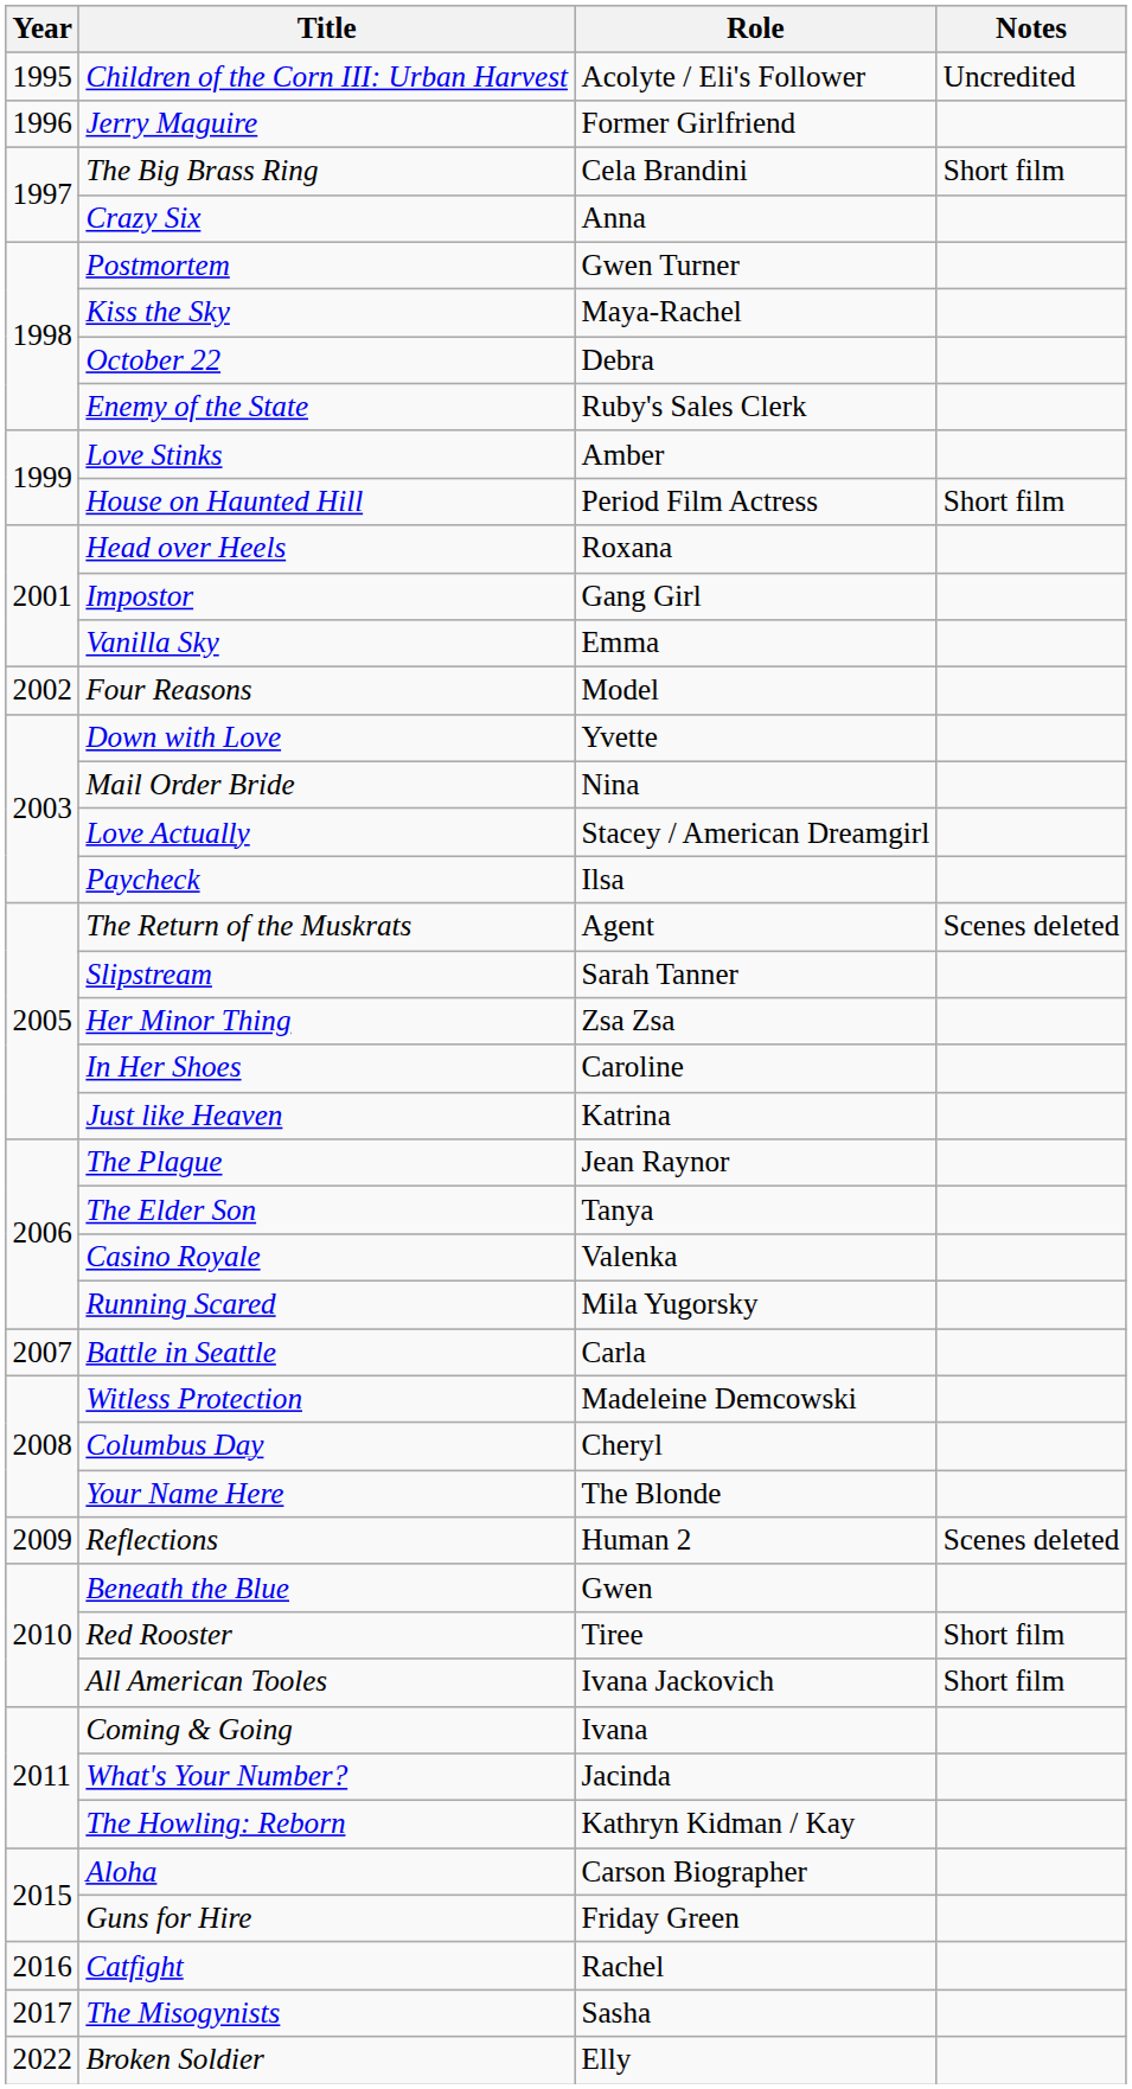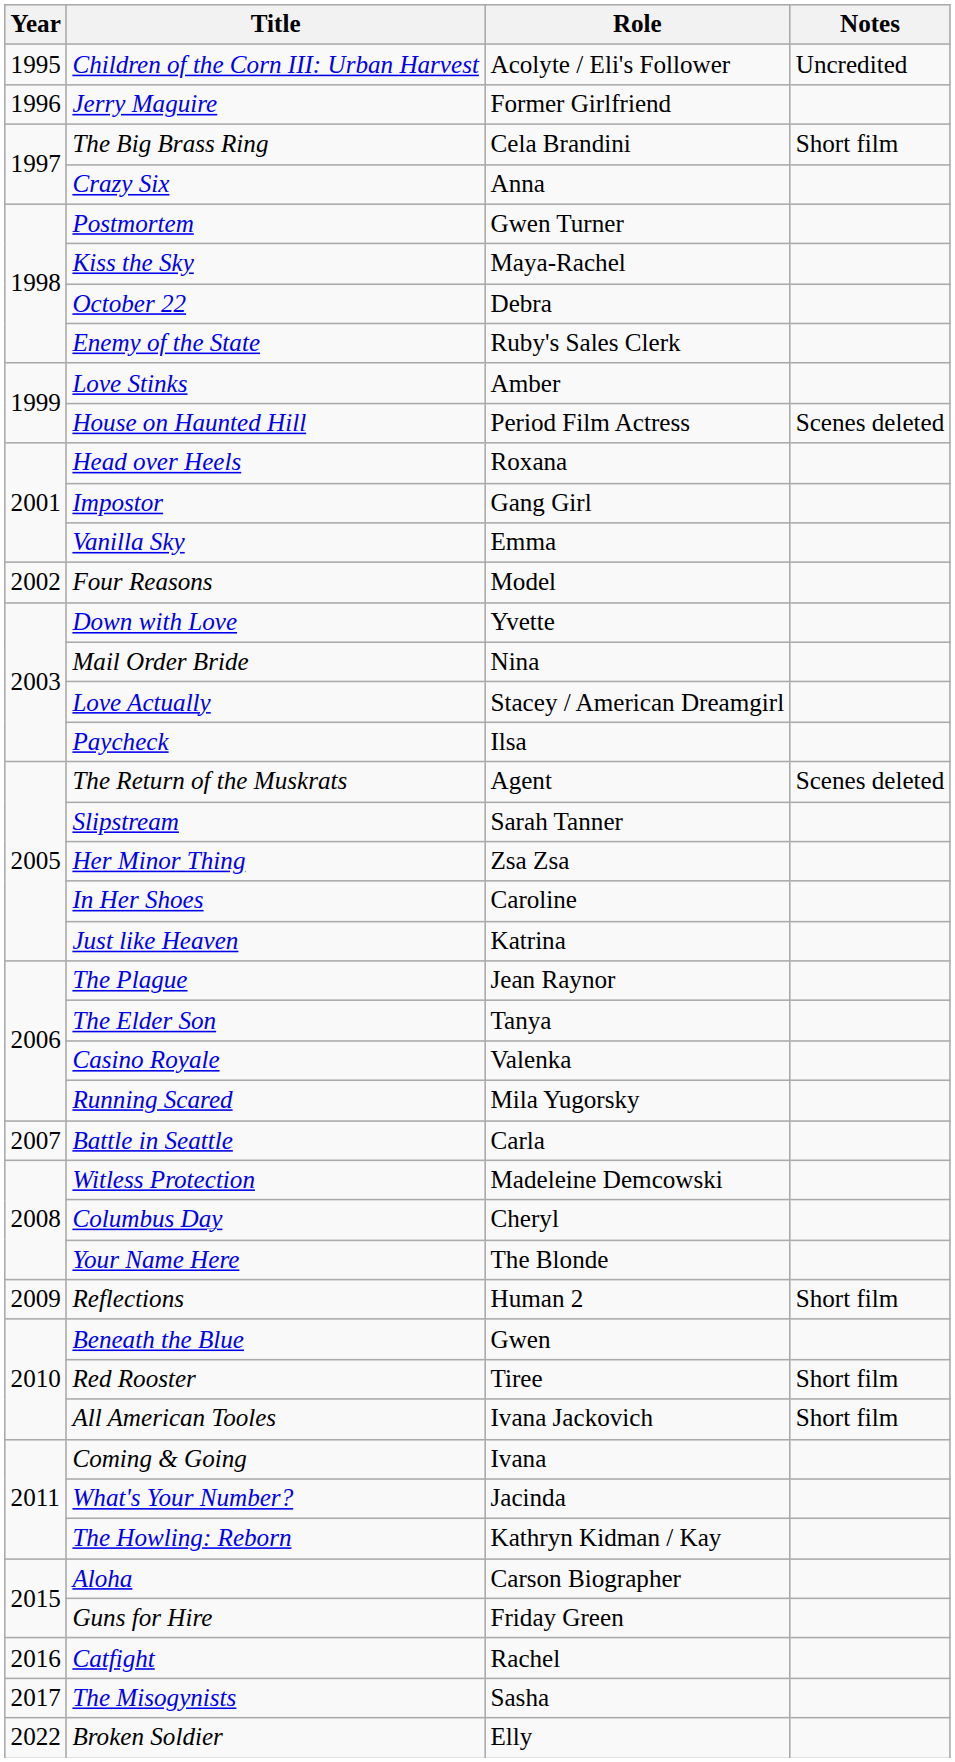House on Haunted Hill | Notes: Short film -> Scenes deleted
Reflections | Notes: Scenes deleted -> Short film
